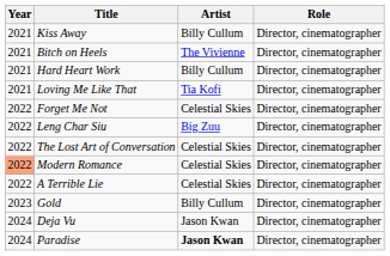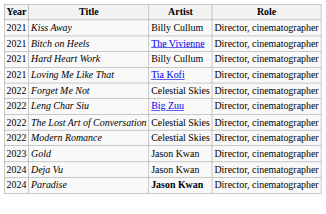Modern Romance | Year: lightsalmon background -> no background
- row: 2022 | A Terrible Lie | Celestial Skies | Director, cinematographer
Gold | Artist: Billy Cullum -> Jason Kwan
